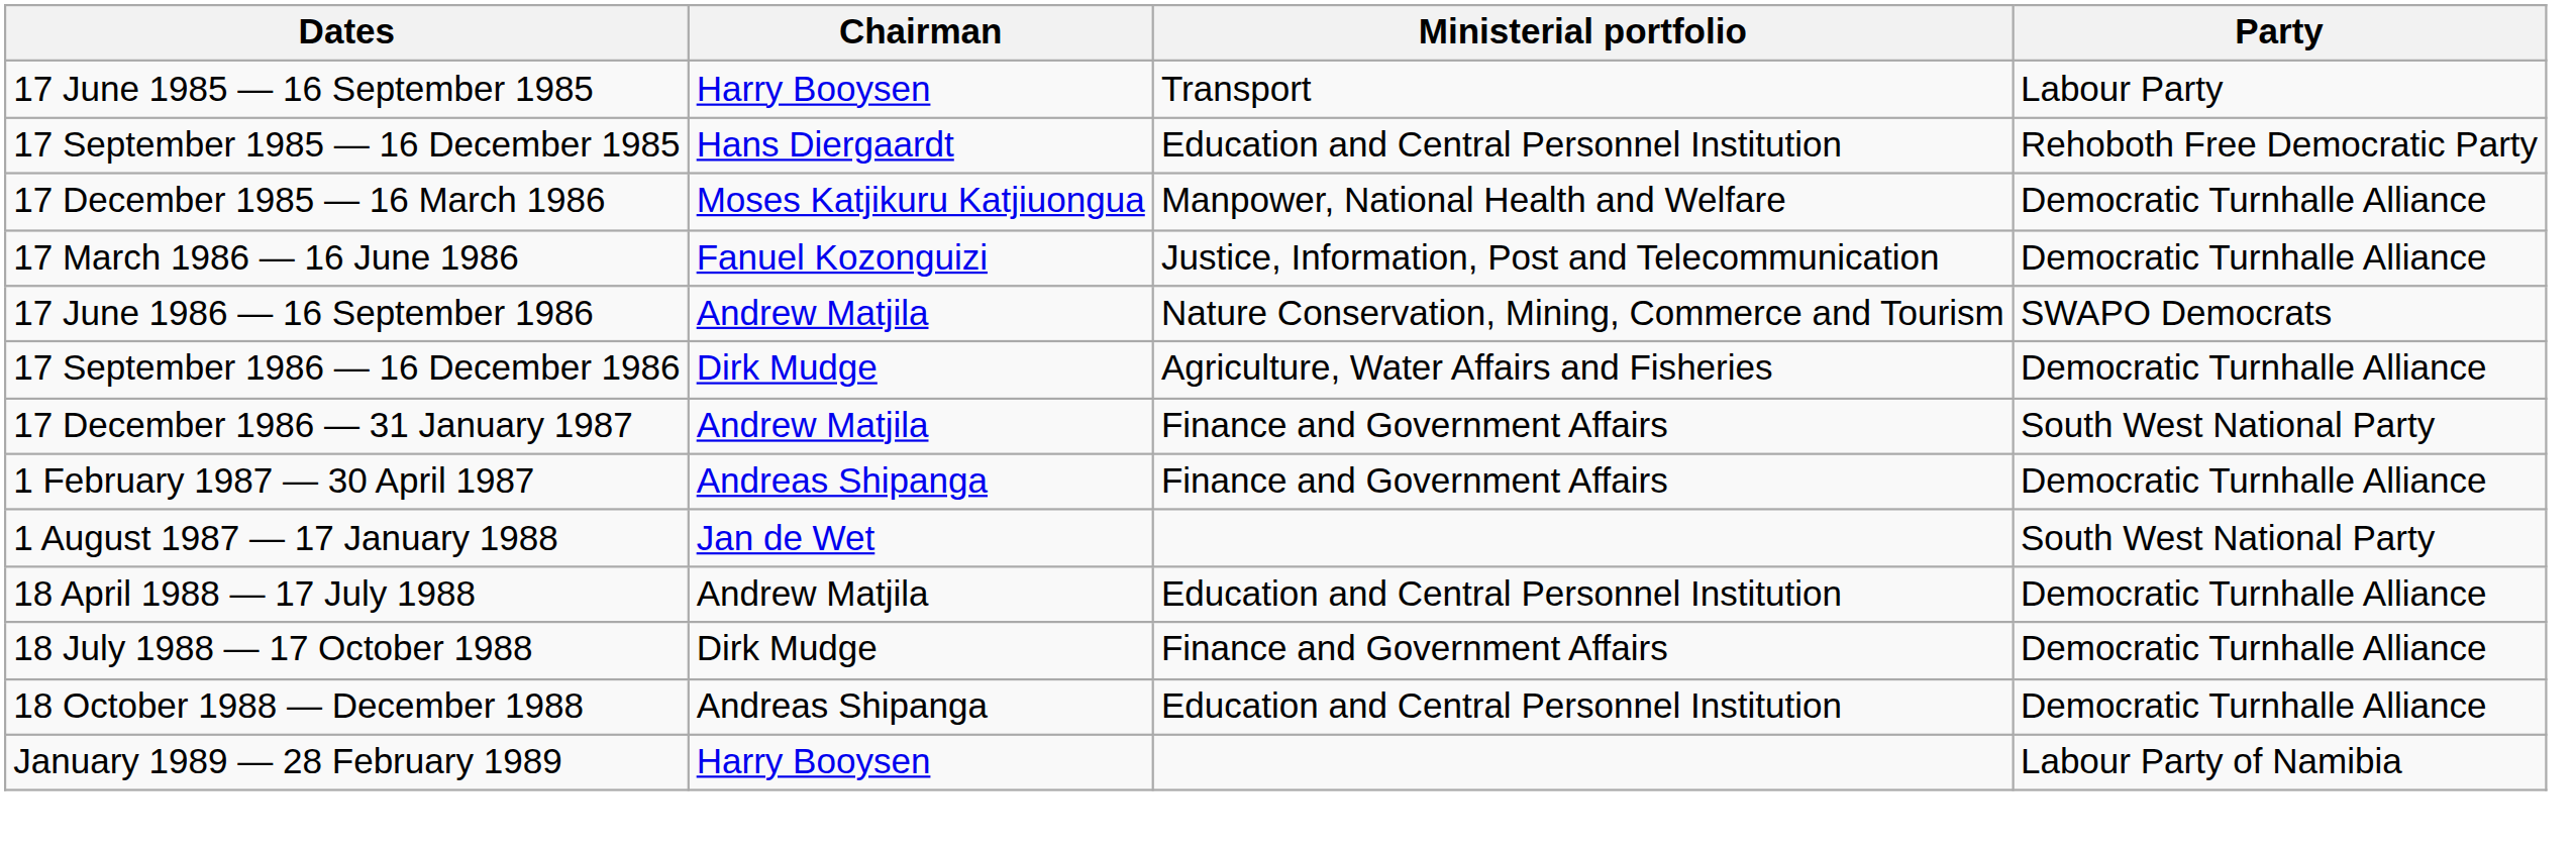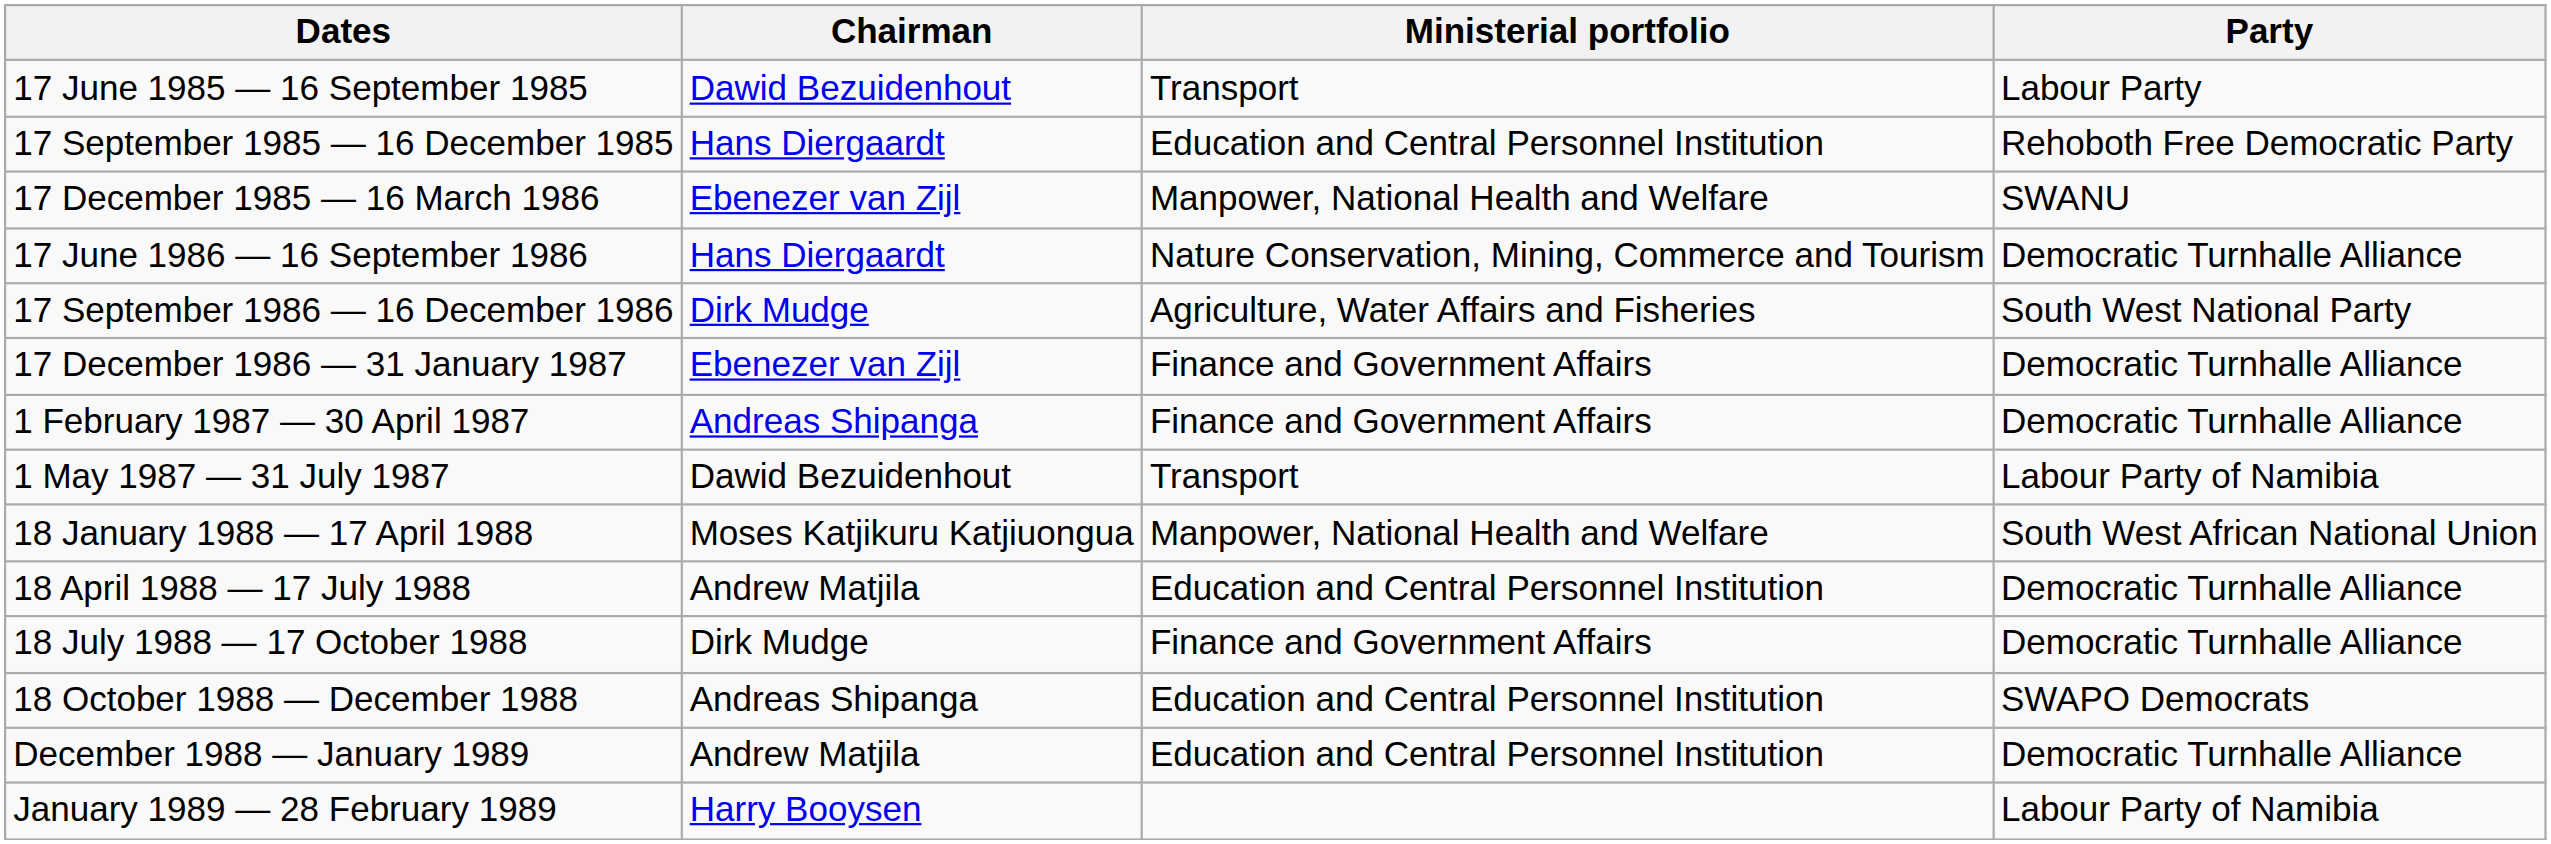17 June 1985 — 16 September 1985 | Chairman: Harry Booysen -> Dawid Bezuidenhout
17 December 1985 — 16 March 1986 | Chairman: Moses Katjikuru Katjiuongua -> Ebenezer van Zijl
17 December 1985 — 16 March 1986 | Party: Democratic Turnhalle Alliance -> SWANU
- row: 17 March 1986 — 16 June 1986 | Fanuel Kozonguizi | Justice, Information, Post and Telecommunication | Democratic Turnhalle Alliance
17 June 1986 — 16 September 1986 | Chairman: Andrew Matjila -> Hans Diergaardt
17 June 1986 — 16 September 1986 | Party: SWAPO Democrats -> Democratic Turnhalle Alliance
17 September 1986 — 16 December 1986 | Party: Democratic Turnhalle Alliance -> South West National Party
17 December 1986 — 31 January 1987 | Chairman: Andrew Matjila -> Ebenezer van Zijl
17 December 1986 — 31 January 1987 | Party: South West National Party -> Democratic Turnhalle Alliance
+ row: 1 May 1987 — 31 July 1987 | Dawid Bezuidenhout | Transport | Labour Party of Namibia
- row: 1 August 1987 — 17 January 1988 | Jan de Wet | South West National Party
+ row: 18 January 1988 — 17 April 1988 | Moses Katjikuru Katjiuongua | Manpower, National Health and Welfare | South West African National Union
18 October 1988 — December 1988 | Party: Democratic Turnhalle Alliance -> SWAPO Democrats
+ row: December 1988 — January 1989 | Andrew Matjila | Education and Central Personnel Institution | Democratic Turnhalle Alliance
